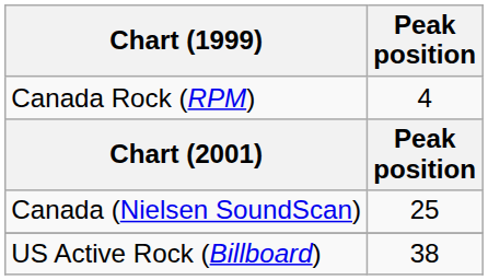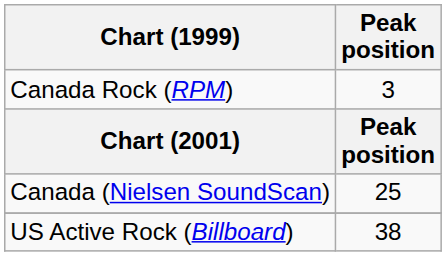Canada Rock (RPM) | Peak position: 4 -> 3
